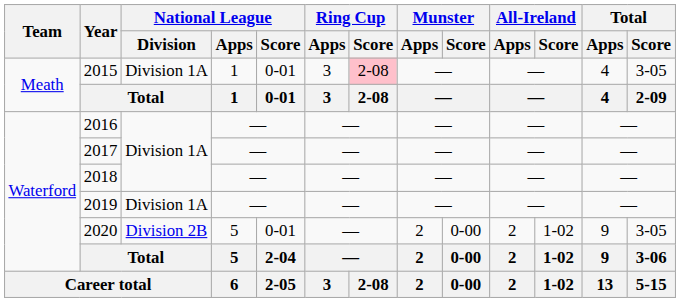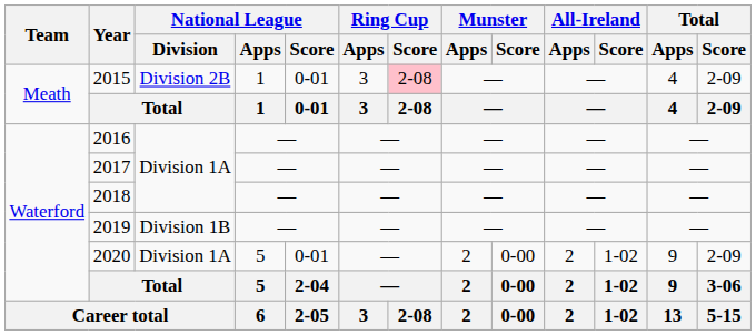2015 | National League / Division: Division 1A -> Division 2B
2015 | Total / Score: 3-05 -> 2-09
2019 | National League / Division: Division 1A -> Division 1B
2020 | National League / Division: Division 2B -> Division 1A
2020 | Total / Score: 3-05 -> 2-09
